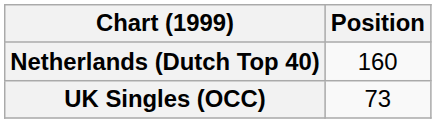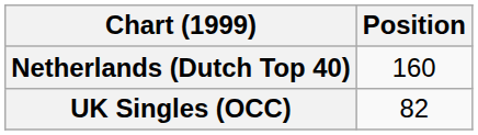UK Singles (OCC) | Position: 73 -> 82
